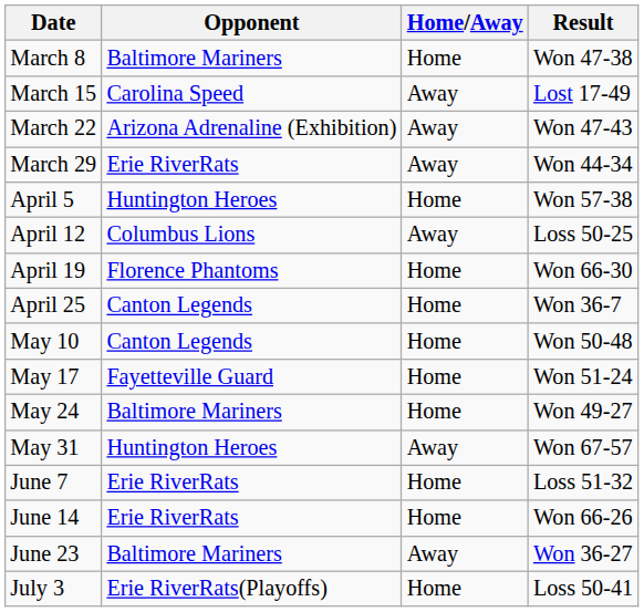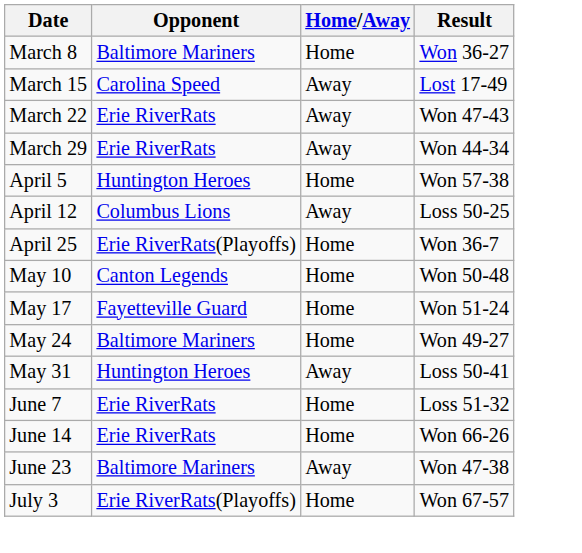March 8 | Result: Won 47-38 -> Won 36-27
March 22 | Opponent: Arizona Adrenaline (Exhibition) -> Erie RiverRats
- row: April 19 | Florence Phantoms | Home | Won 66-30
April 25 | Opponent: Canton Legends -> Erie RiverRats(Playoffs)
May 31 | Result: Won 67-57 -> Loss 50-41
June 23 | Result: Won 36-27 -> Won 47-38
July 3 | Result: Loss 50-41 -> Won 67-57
